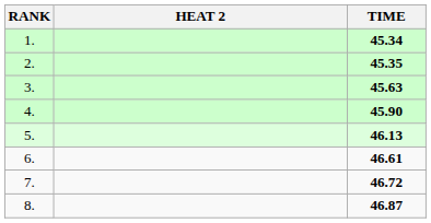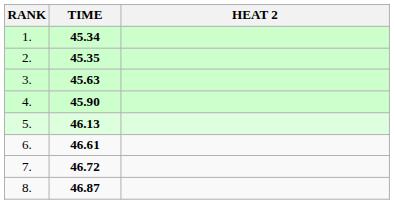columns swapped: HEAT 2 <-> TIME
